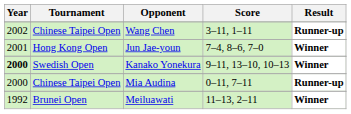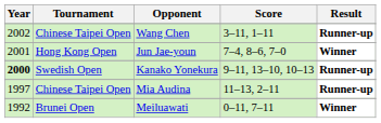Kanako Yonekura | Result: Winner -> Runner-up
Mia Audina | Year: 2000 -> 1997
Mia Audina | Score: 0–11, 7–11 -> 11–13, 2–11
Meiluawati | Score: 11–13, 2–11 -> 0–11, 7–11
